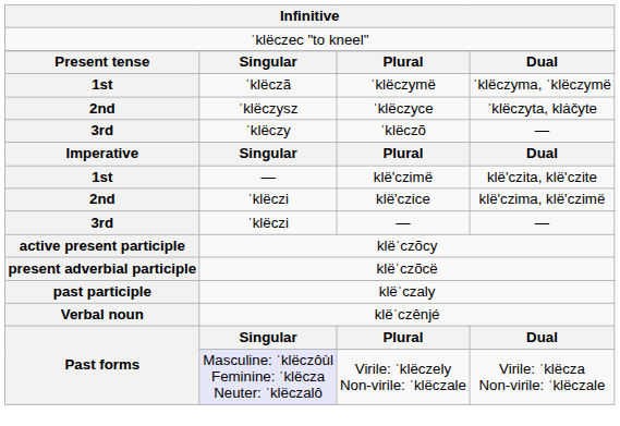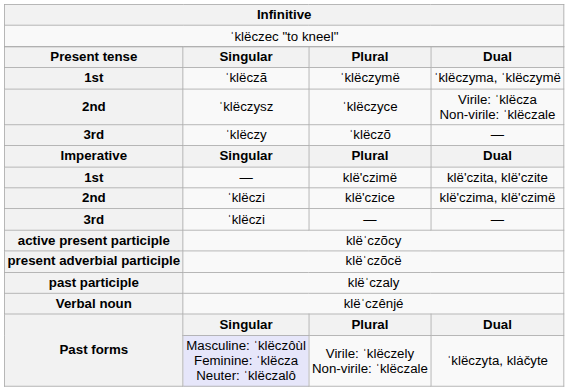ˈklëczyce | column 4: ˈklëczyta, klȧčyte -> Virile: ˈklëcza Non-virile: ˈklëczale
Virile: ˈklëczely Non-virile: ˈklëczale | column 4: Virile: ˈklëcza Non-virile: ˈklëczale -> ˈklëczyta, klȧčyte
